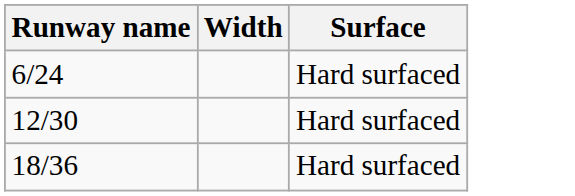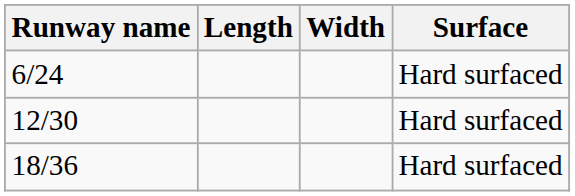+ column: Length
